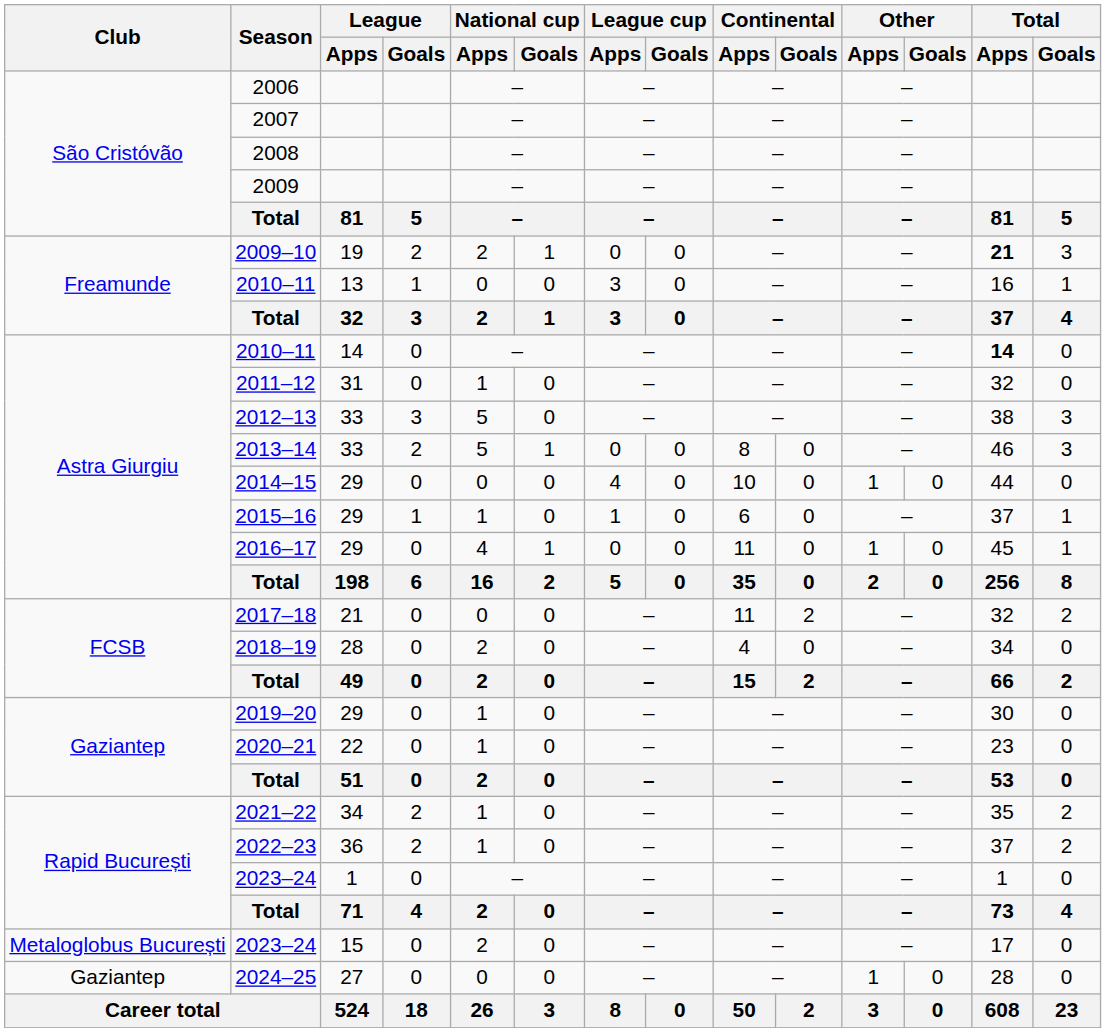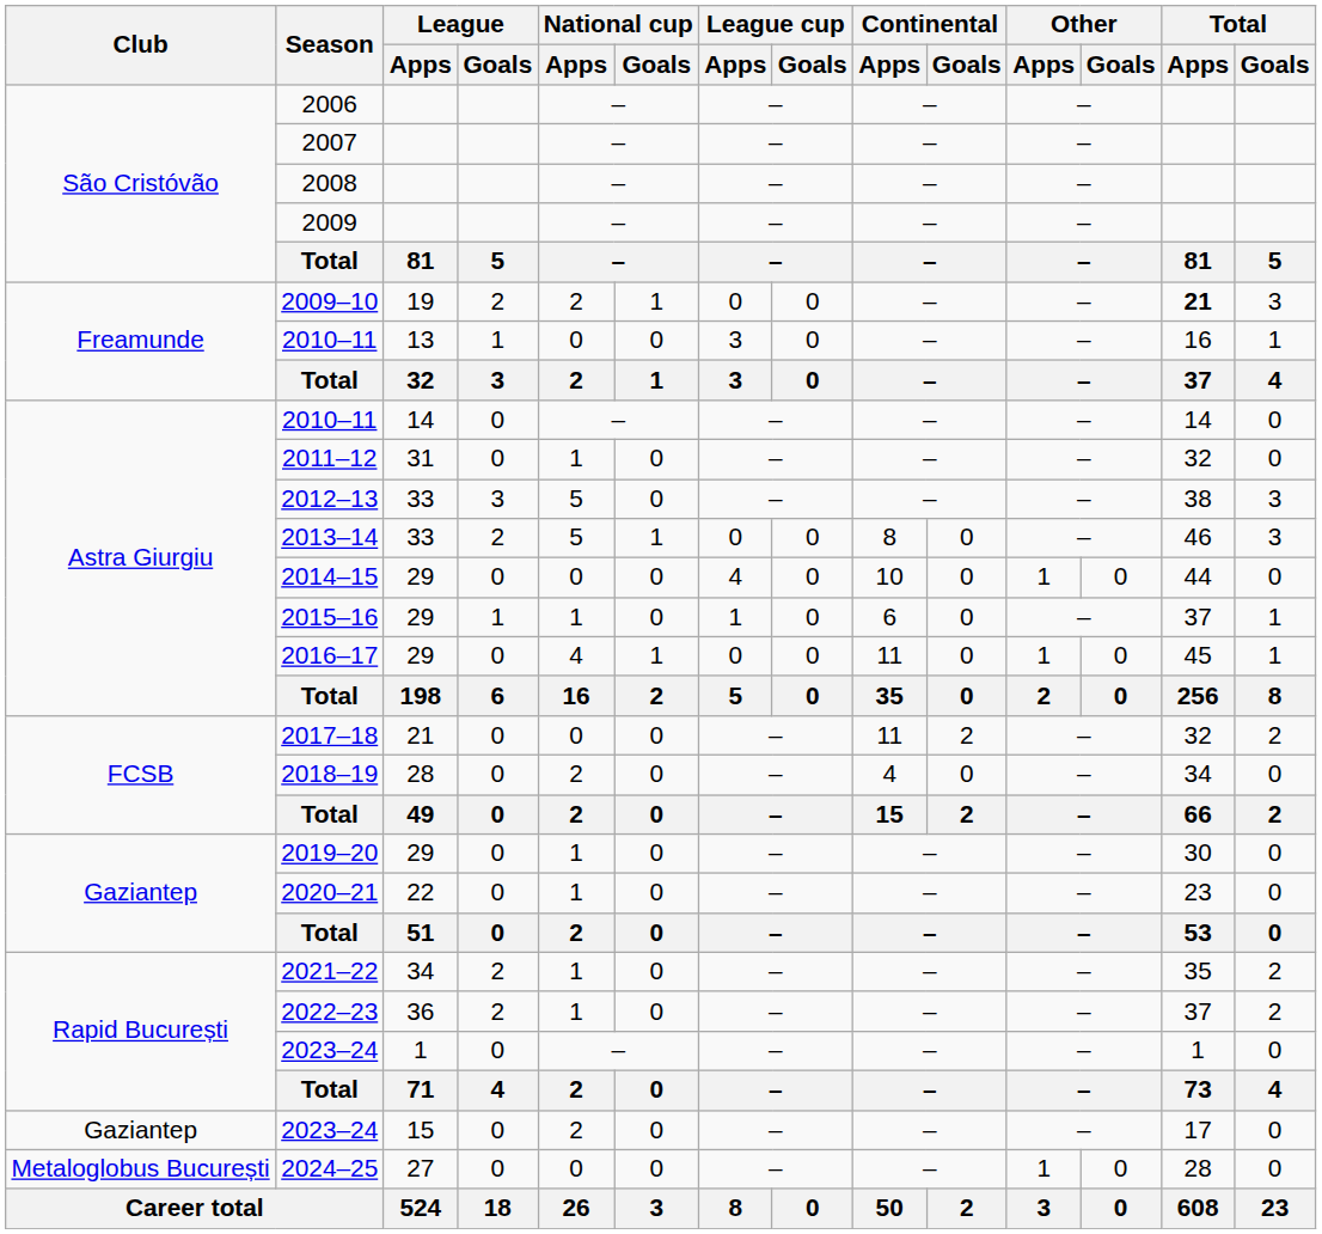2010–11 / 14 | Total / Apps: bold -> normal
2023–24 / 15 | Club: Metaloglobus București -> Gaziantep
2024–25 | Club: Gaziantep -> Metaloglobus București
